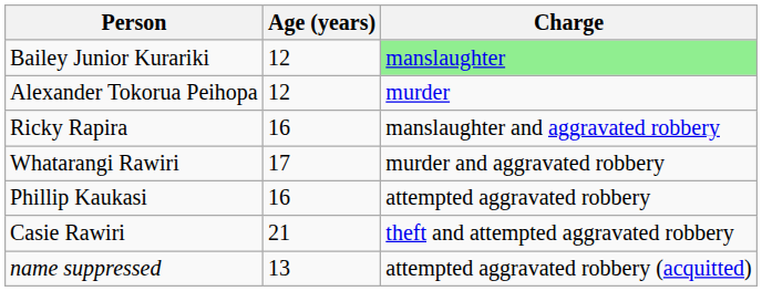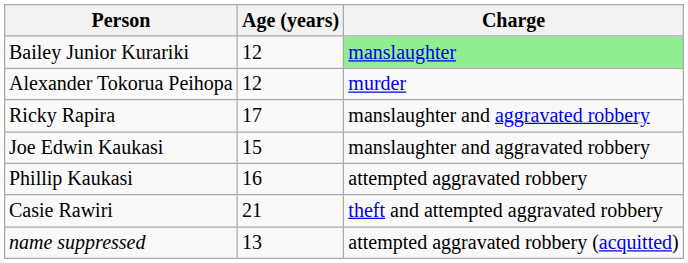Ricky Rapira | Age (years): 16 -> 17
+ row: Joe Edwin Kaukasi | 15 | manslaughter and aggravated robbery
- row: Whatarangi Rawiri | 17 | murder and aggravated robbery
